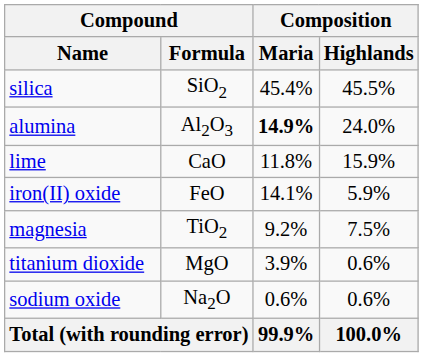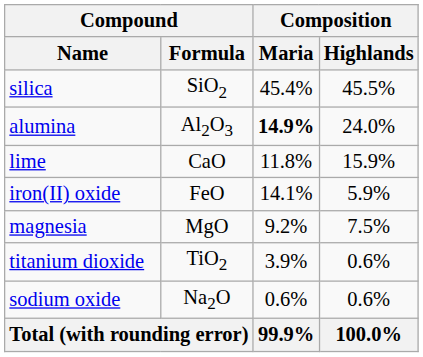magnesia | Compound / Formula: TiO2 -> MgO
titanium dioxide | Compound / Formula: MgO -> TiO2
